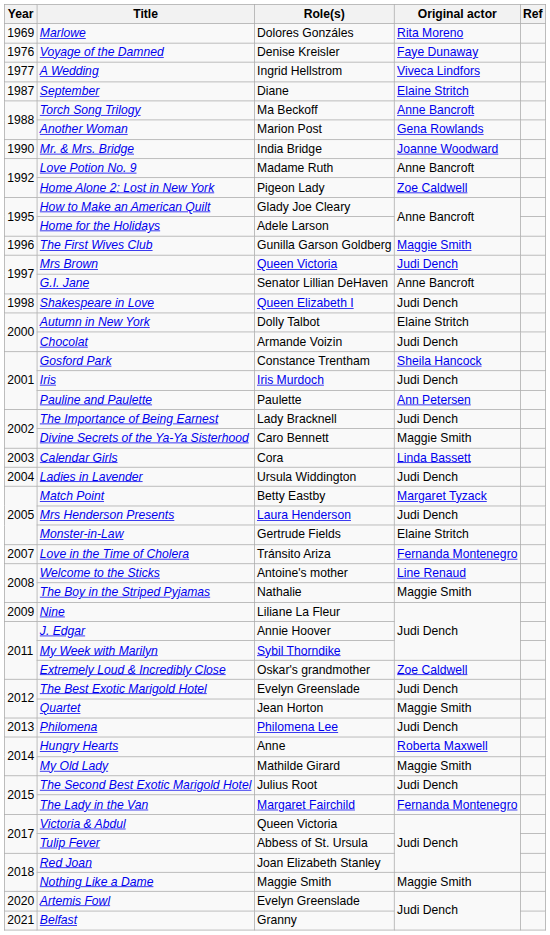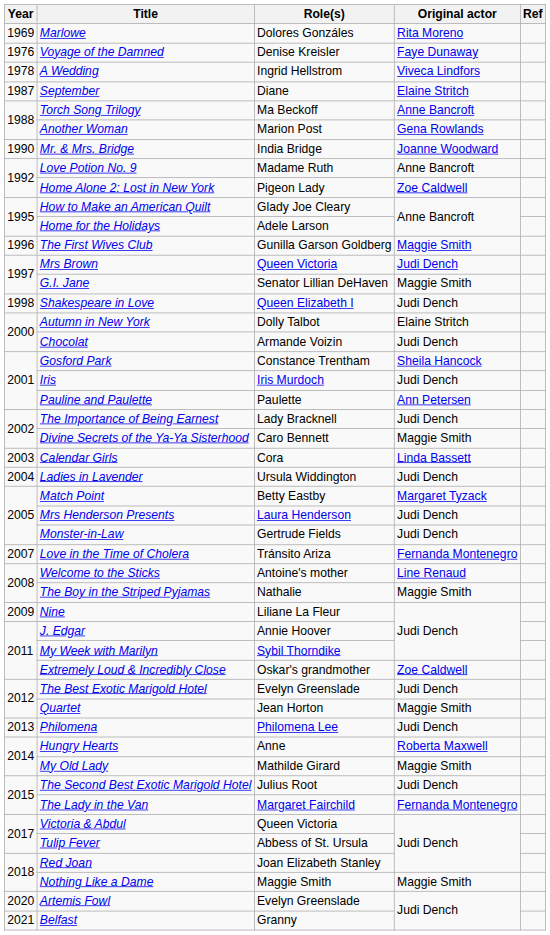A Wedding | Year: 1977 -> 1978
G.I. Jane | Original actor: Anne Bancroft -> Maggie Smith
Monster-in-Law | Original actor: Elaine Stritch -> Judi Dench
